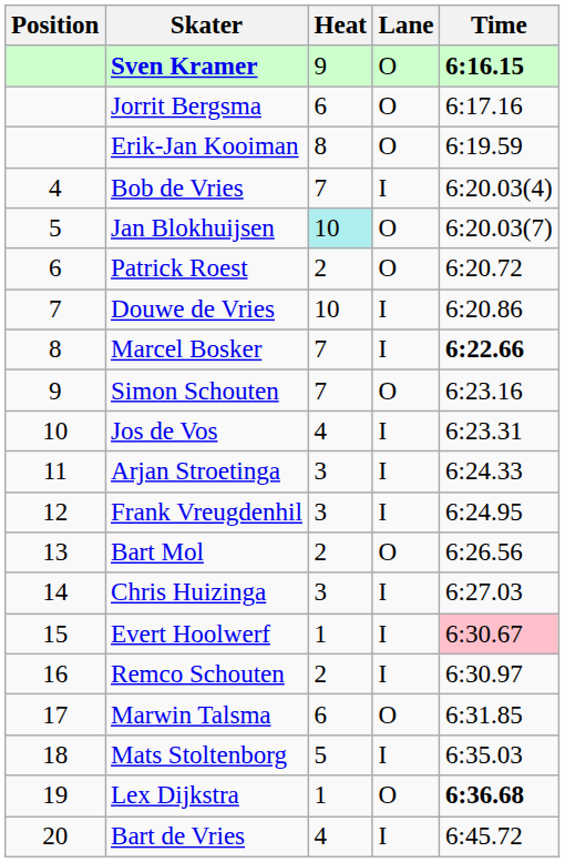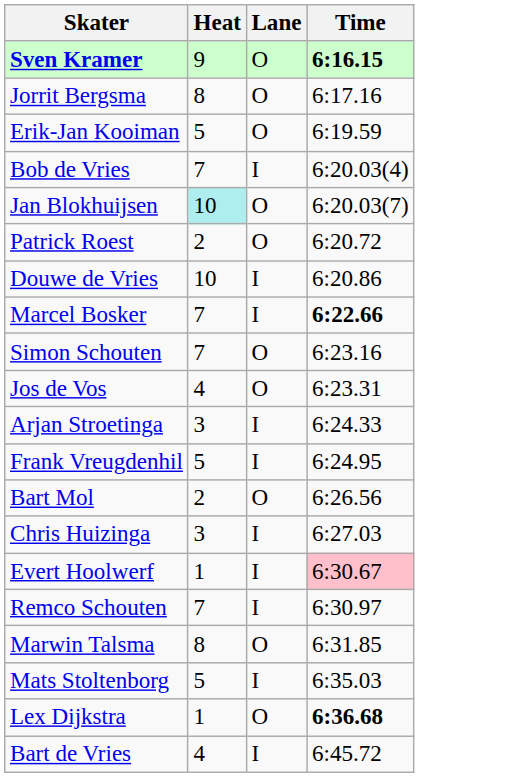- column: Position | 4 | 5 | 6 | 7 | 8 | 9 | 10 | 11 | 12 | 13 | 14 | 15 | 16 | 17 | 18 | 19 | 20
Jorrit Bergsma | Heat: 6 -> 8
Erik-Jan Kooiman | Heat: 8 -> 5
Jos de Vos | Lane: I -> O
Frank Vreugdenhil | Heat: 3 -> 5
Remco Schouten | Heat: 2 -> 7
Marwin Talsma | Heat: 6 -> 8
